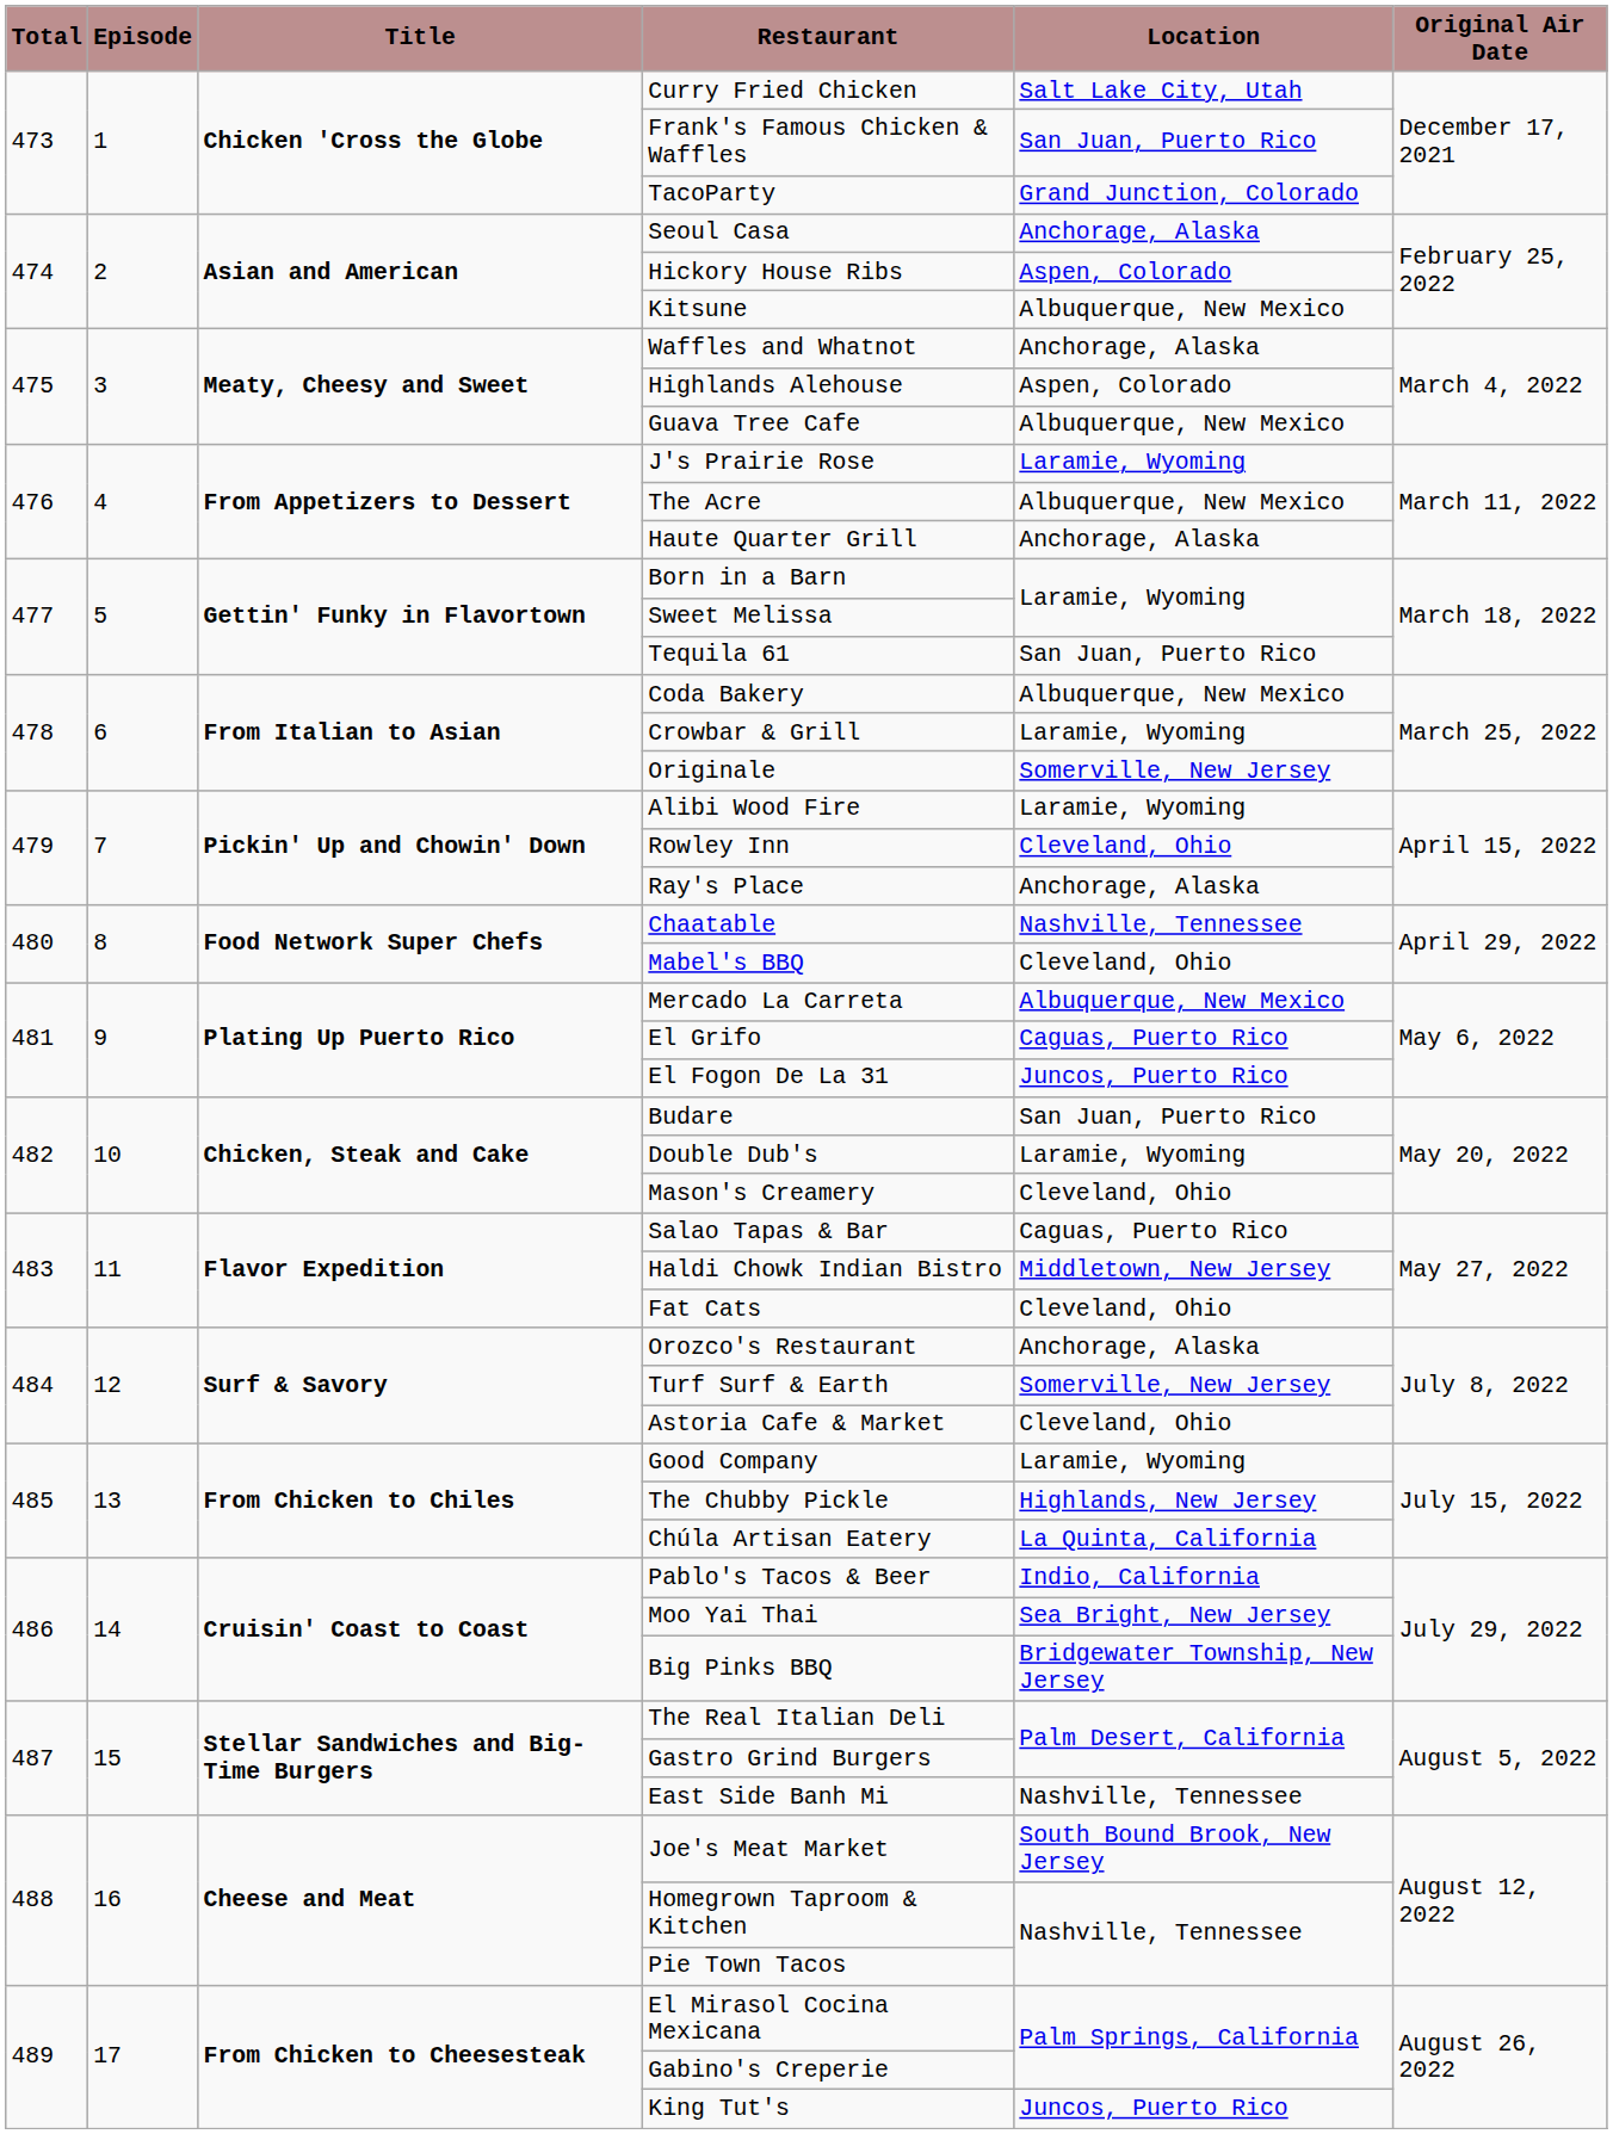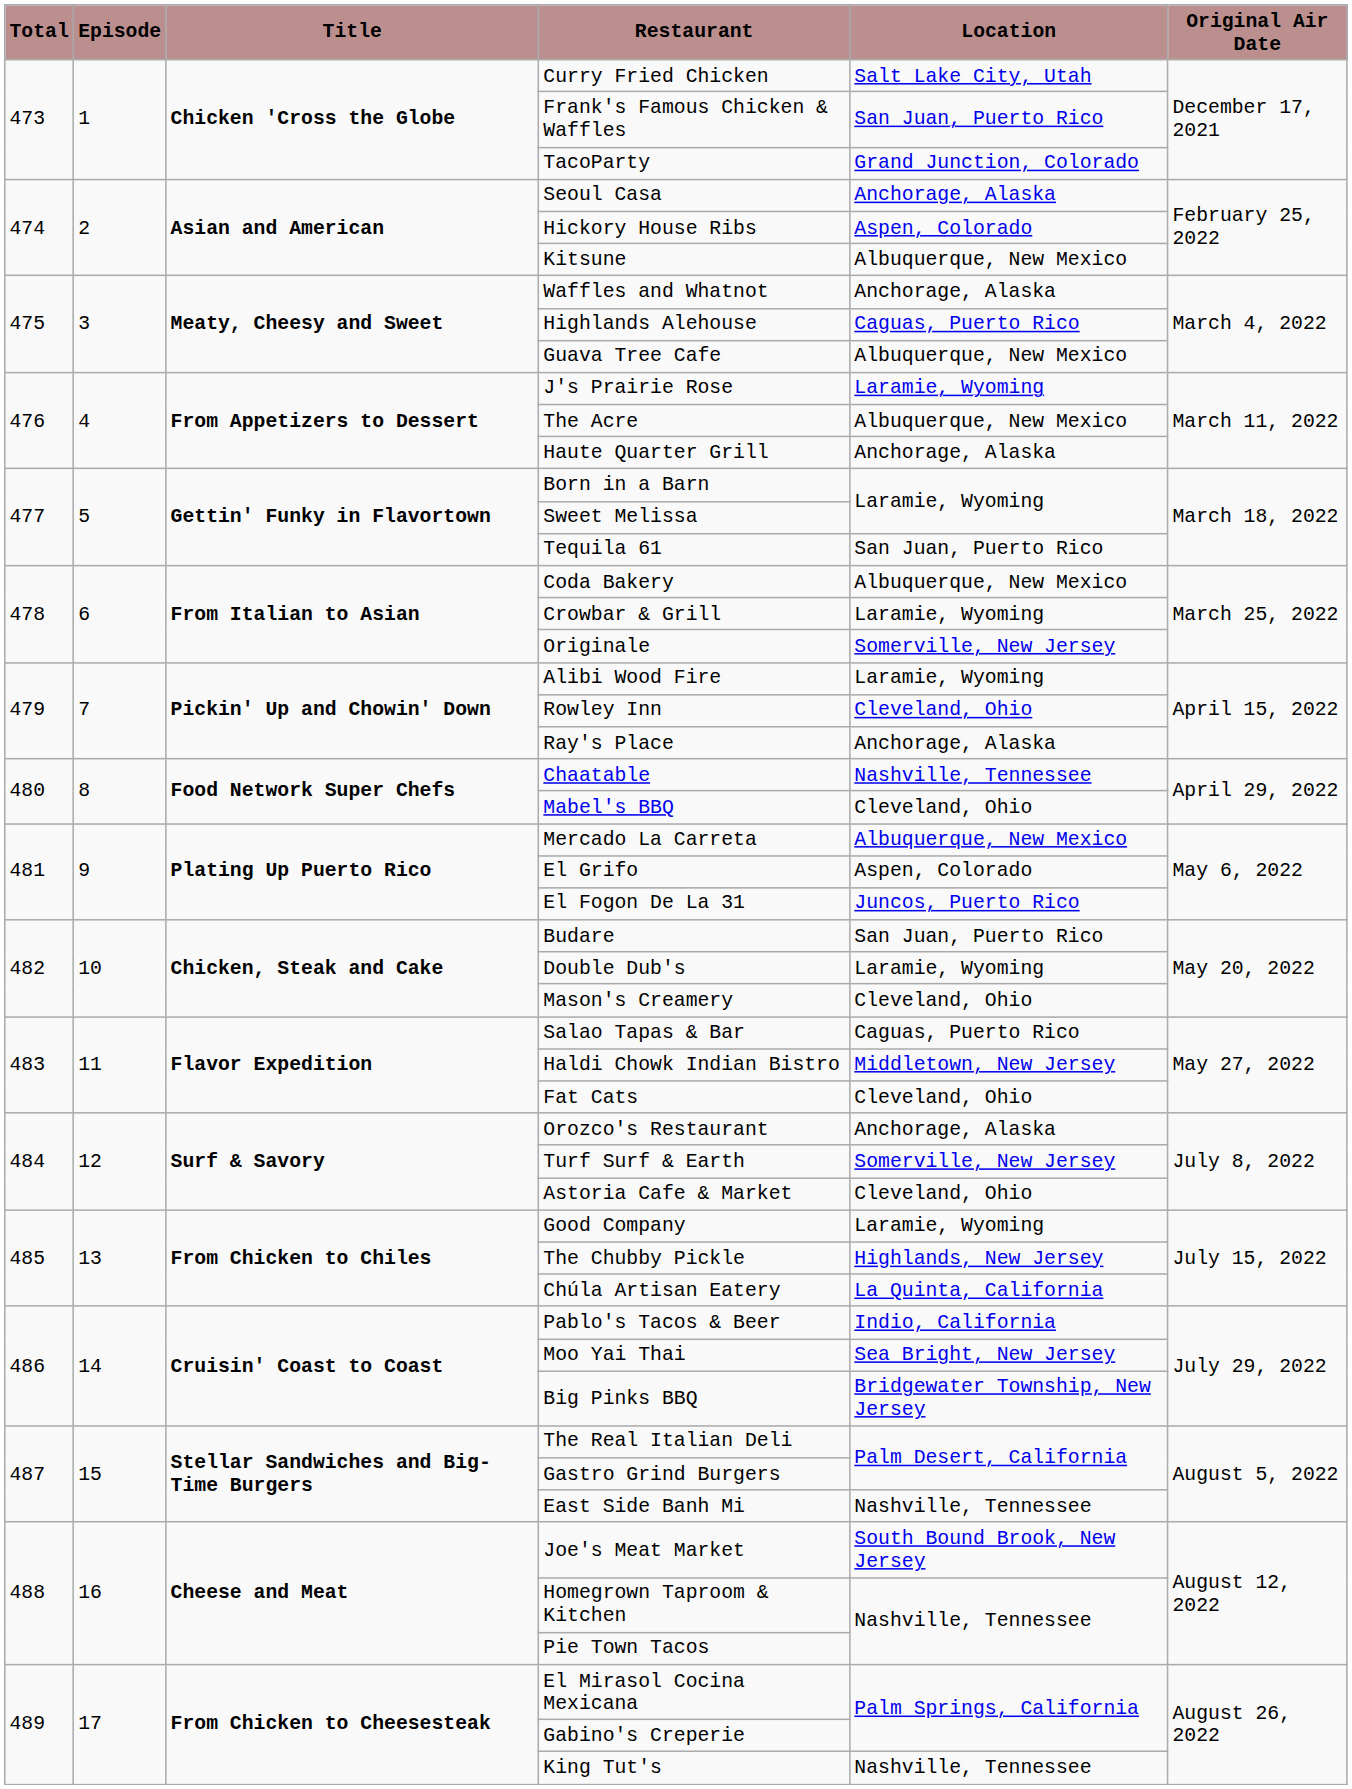Highlands Alehouse | Location: Aspen, Colorado -> Caguas, Puerto Rico
El Grifo | Location: Caguas, Puerto Rico -> Aspen, Colorado
King Tut's | Location: Juncos, Puerto Rico -> Nashville, Tennessee
